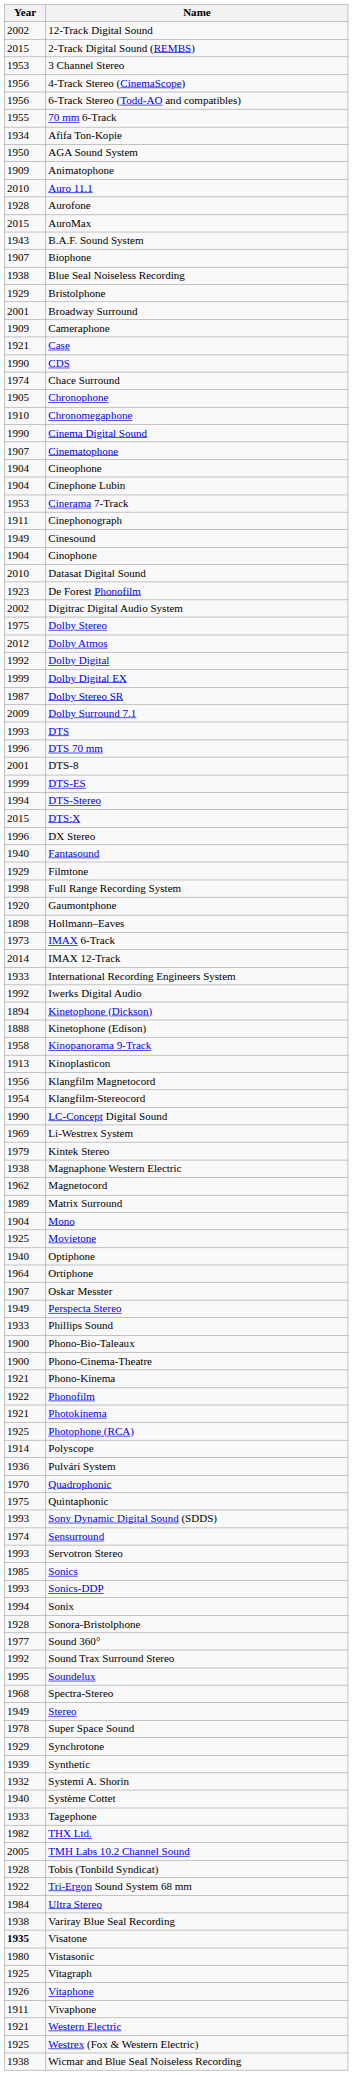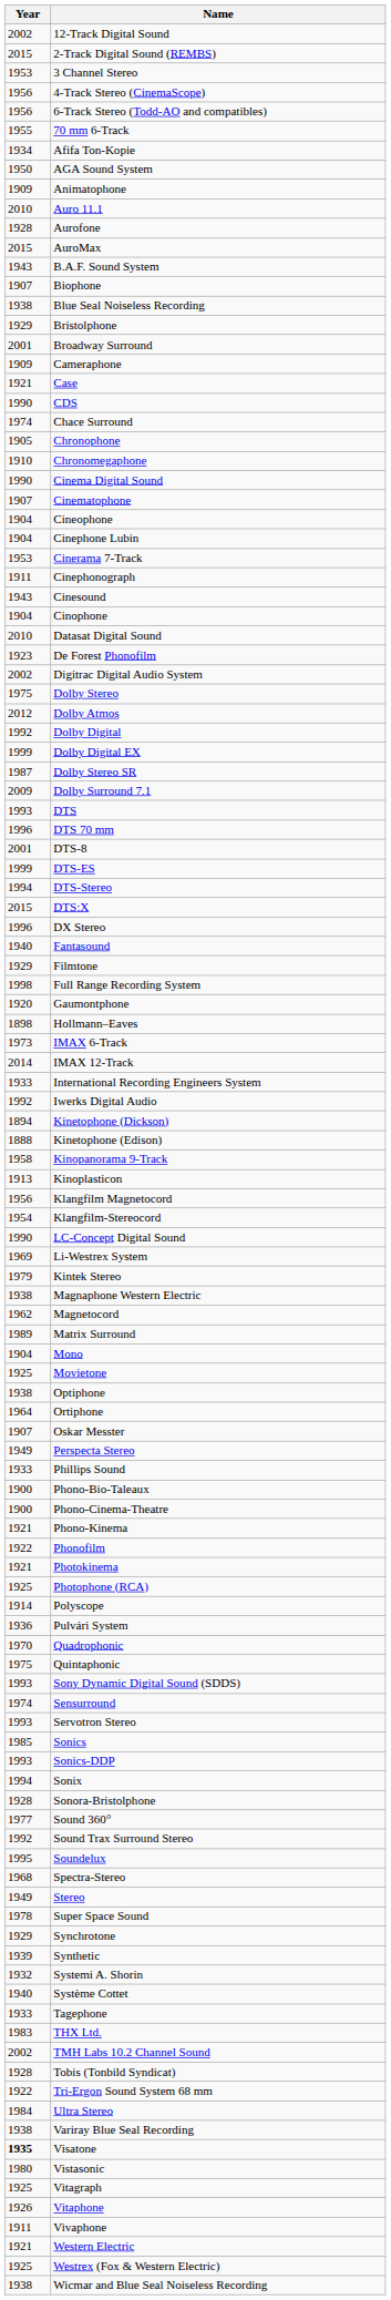Cinesound | Year: 1949 -> 1943
Optiphone | Year: 1940 -> 1938
THX Ltd. | Year: 1982 -> 1983
TMH Labs 10.2 Channel Sound | Year: 2005 -> 2002
